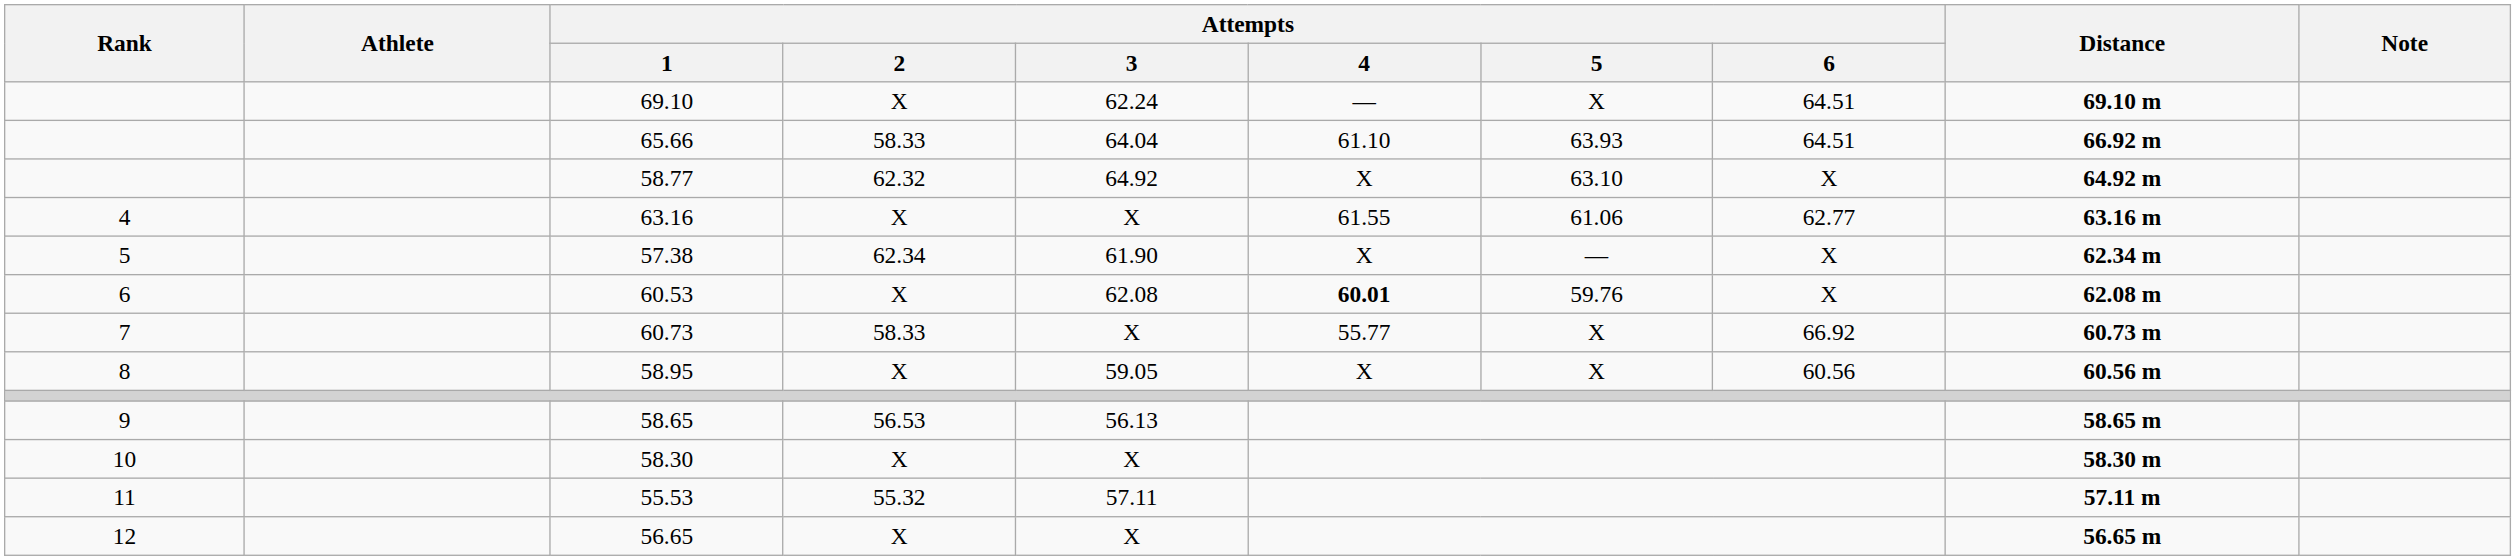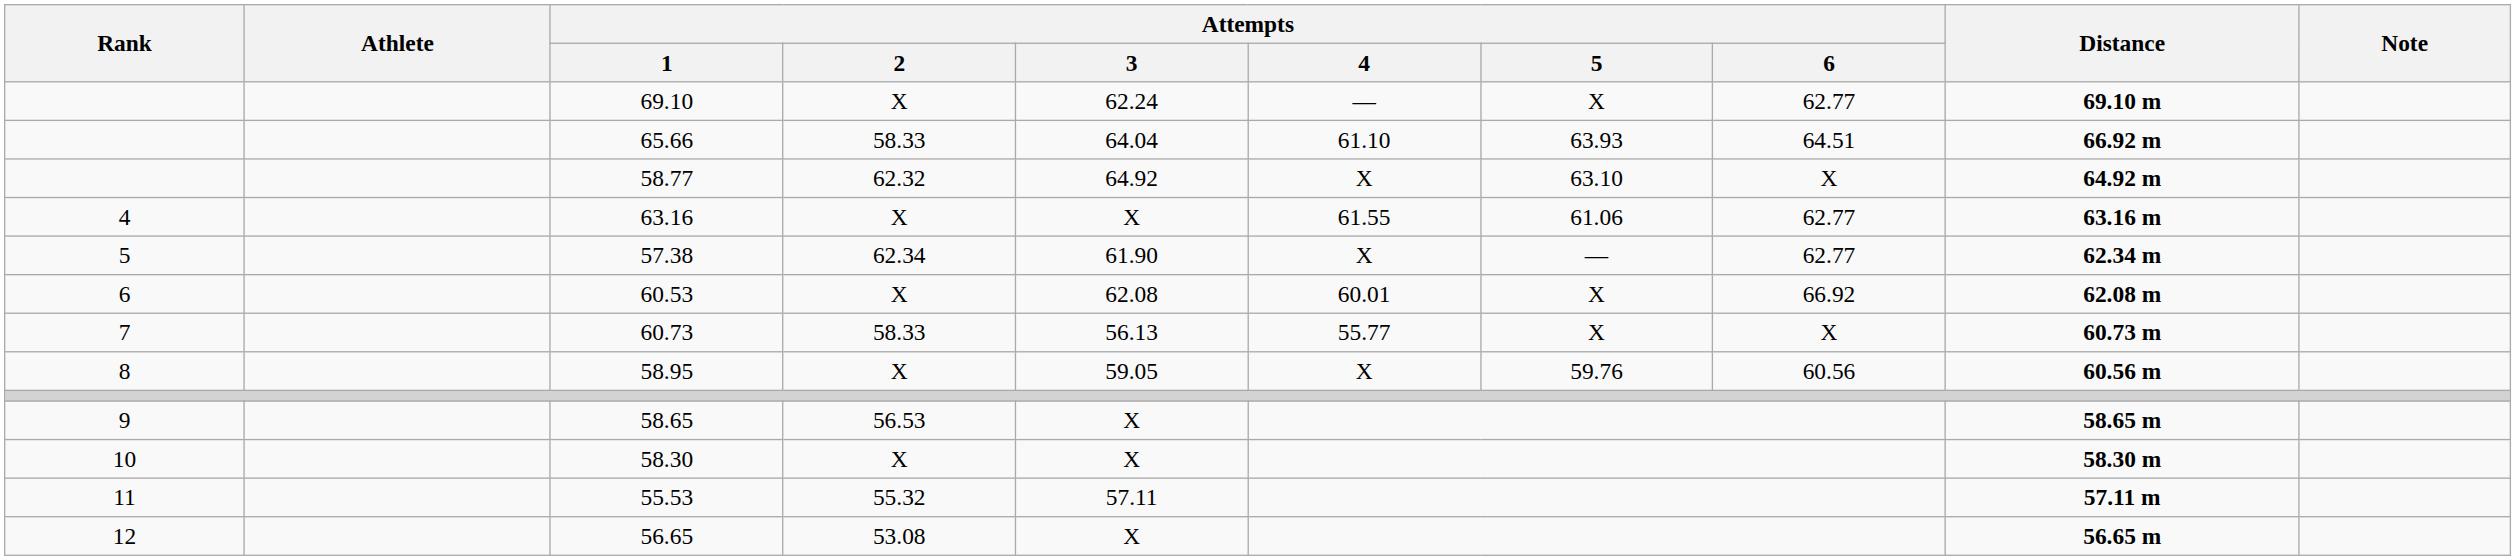69.10 | Attempts / 6: 64.51 -> 62.77
57.38 | Attempts / 6: X -> 62.77
60.53 | Attempts / 4: bold -> normal
60.53 | Attempts / 5: 59.76 -> X
60.53 | Attempts / 6: X -> 66.92
60.73 | Attempts / 3: X -> 56.13
60.73 | Attempts / 6: 66.92 -> X
58.95 | Attempts / 5: X -> 59.76
58.65 | Attempts / 3: 56.13 -> X
56.65 | Attempts / 2: X -> 53.08
